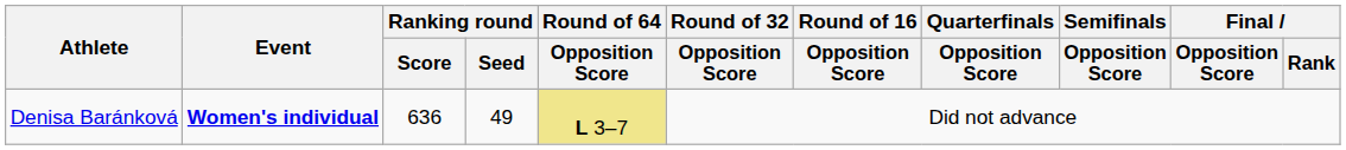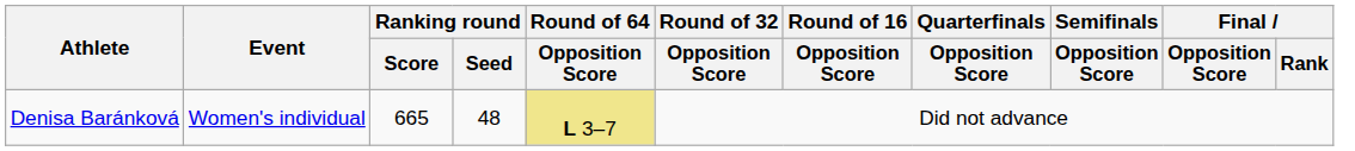Denisa Baránková | Event: bold -> normal
Denisa Baránková | Ranking round / Score: 636 -> 665
Denisa Baránková | Ranking round / Seed: 49 -> 48
